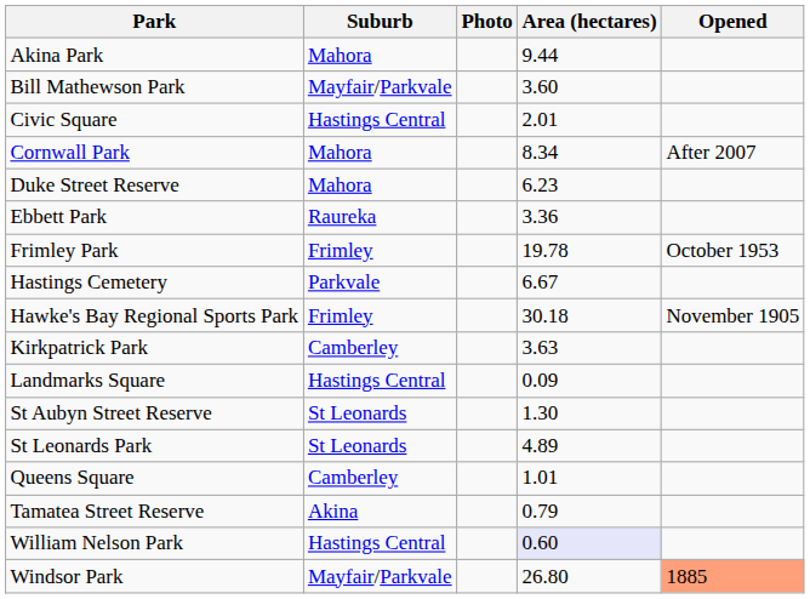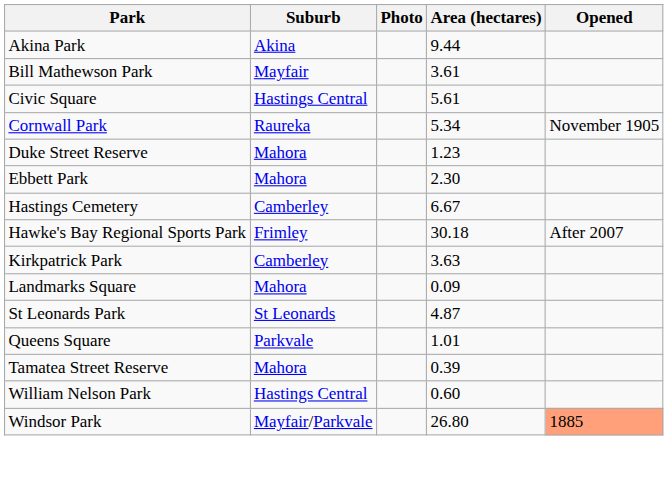Akina Park | Suburb: Mahora -> Akina
Bill Mathewson Park | Suburb: Mayfair/Parkvale -> Mayfair
Bill Mathewson Park | Area (hectares): 3.60 -> 3.61
Civic Square | Area (hectares): 2.01 -> 5.61
Cornwall Park | Suburb: Mahora -> Raureka
Cornwall Park | Area (hectares): 8.34 -> 5.34
Cornwall Park | Opened: After 2007 -> November 1905
Duke Street Reserve | Area (hectares): 6.23 -> 1.23
Ebbett Park | Suburb: Raureka -> Mahora
Ebbett Park | Area (hectares): 3.36 -> 2.30
- row: Frimley Park | Frimley | 19.78 | October 1953
Hastings Cemetery | Suburb: Parkvale -> Camberley
Hawke's Bay Regional Sports Park | Opened: November 1905 -> After 2007
Landmarks Square | Suburb: Hastings Central -> Mahora
- row: St Aubyn Street Reserve | St Leonards | 1.30
St Leonards Park | Area (hectares): 4.89 -> 4.87
Queens Square | Suburb: Camberley -> Parkvale
Tamatea Street Reserve | Suburb: Akina -> Mahora
Tamatea Street Reserve | Area (hectares): 0.79 -> 0.39
William Nelson Park | Area (hectares): lavender background -> no background
